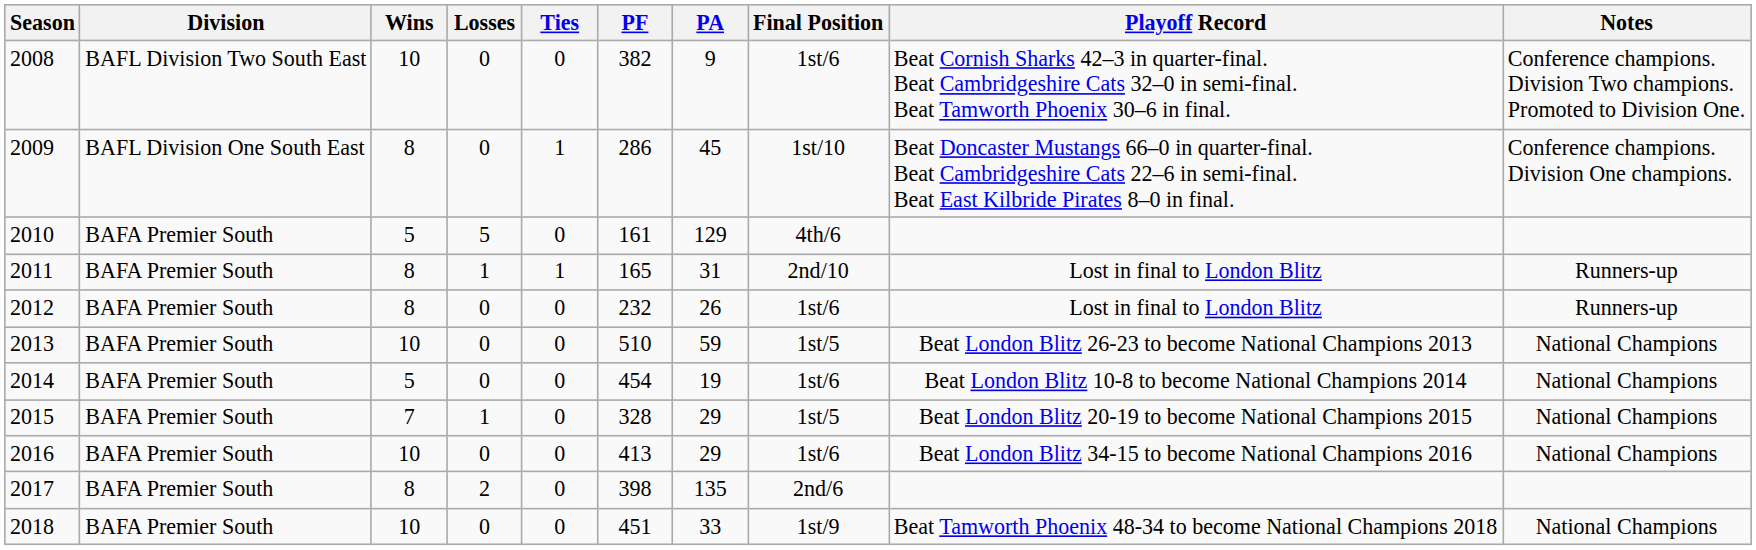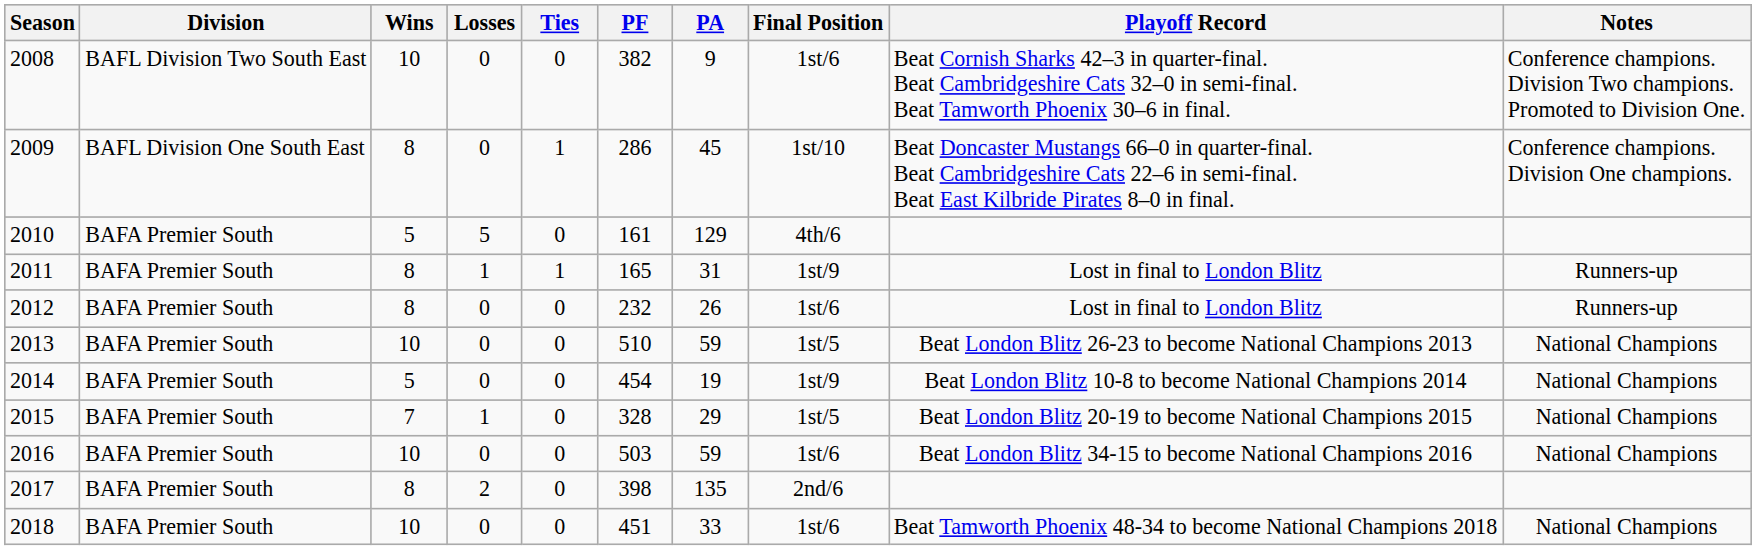2011 | Final Position: 2nd/10 -> 1st/9
2014 | Final Position: 1st/6 -> 1st/9
2016 | PF: 413 -> 503
2016 | PA: 29 -> 59
2018 | Final Position: 1st/9 -> 1st/6
